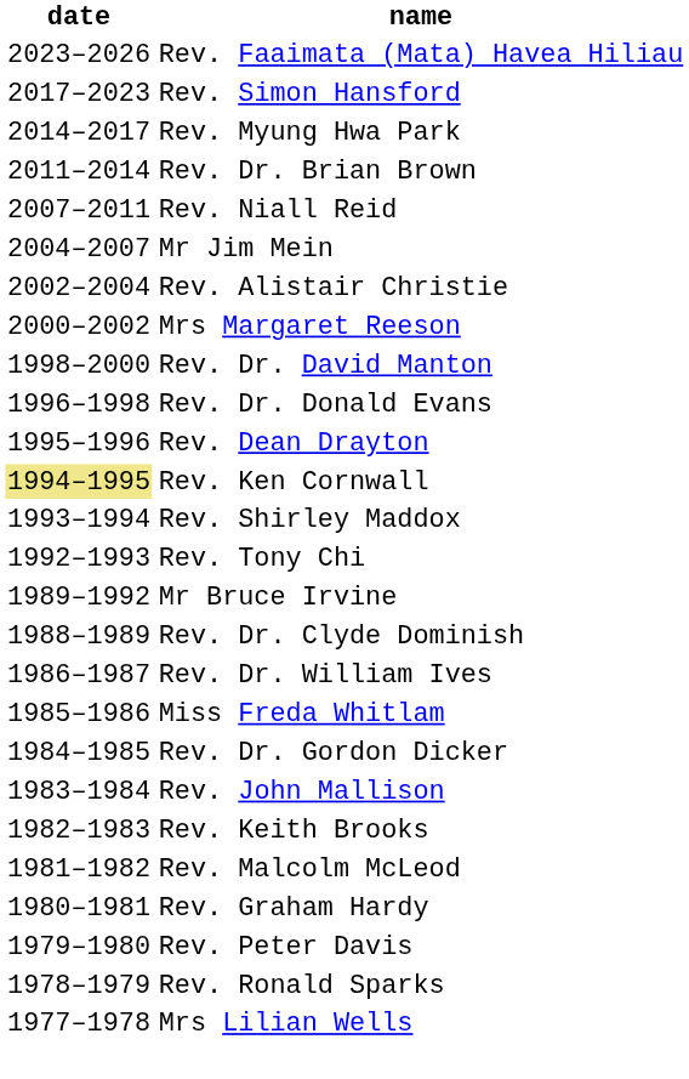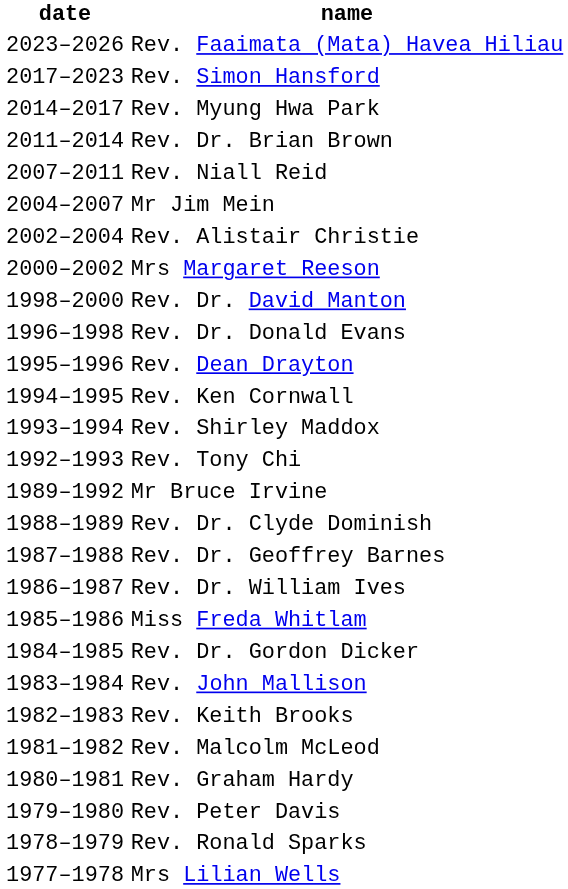Rev. Ken Cornwall | date: khaki background -> no background
+ row: 1987–1988 | Rev. Dr. Geoffrey Barnes
